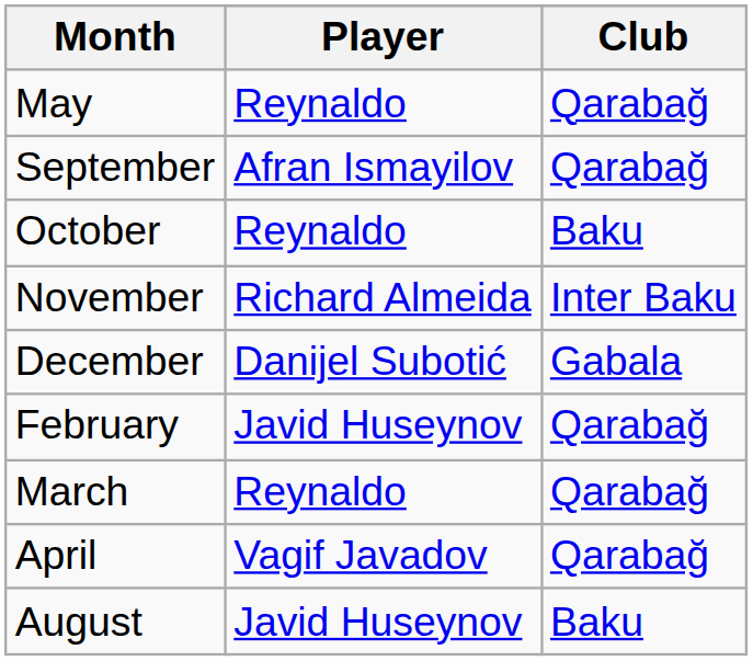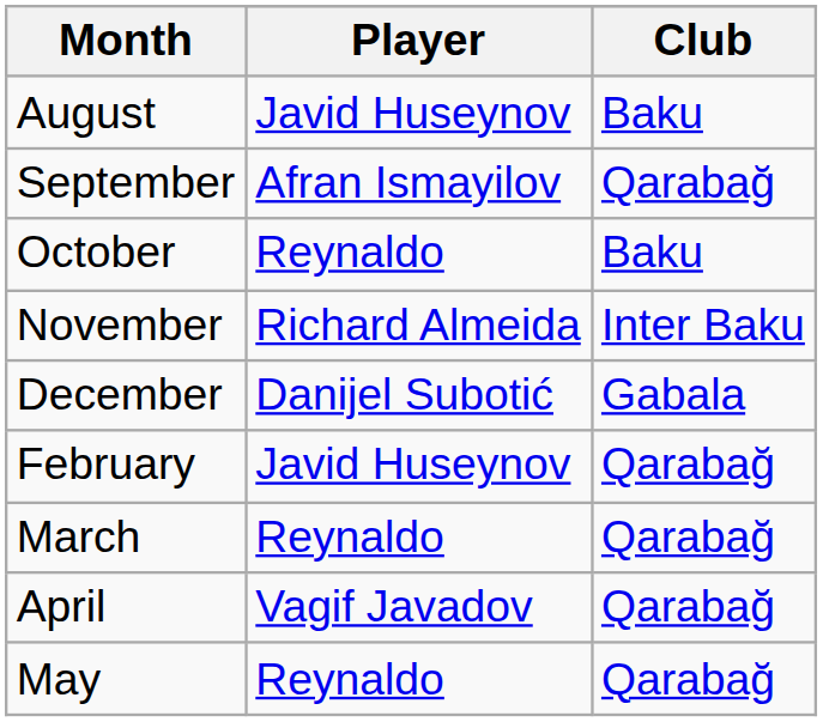rows swapped: August <-> May
